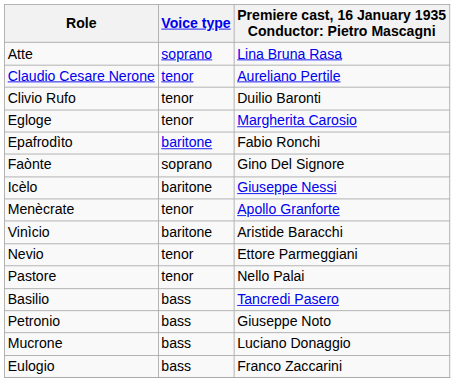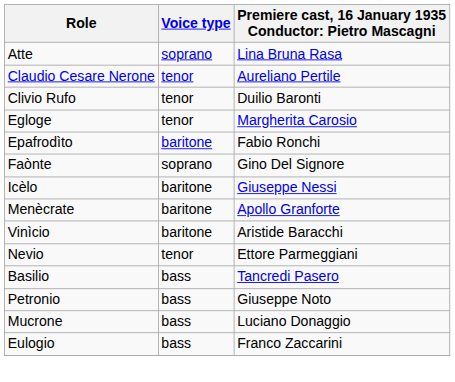Menècrate | Voice type: tenor -> baritone
- row: Pastore | tenor | Nello Palai
